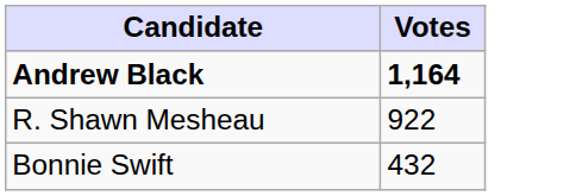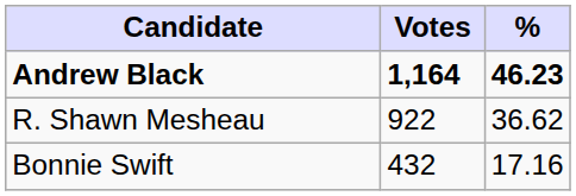+ column: % | 46.23 | 36.62 | 17.16
